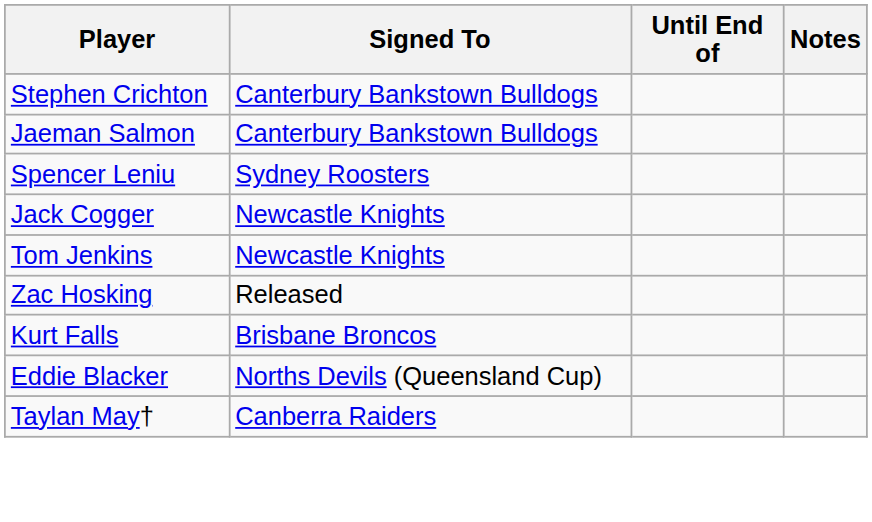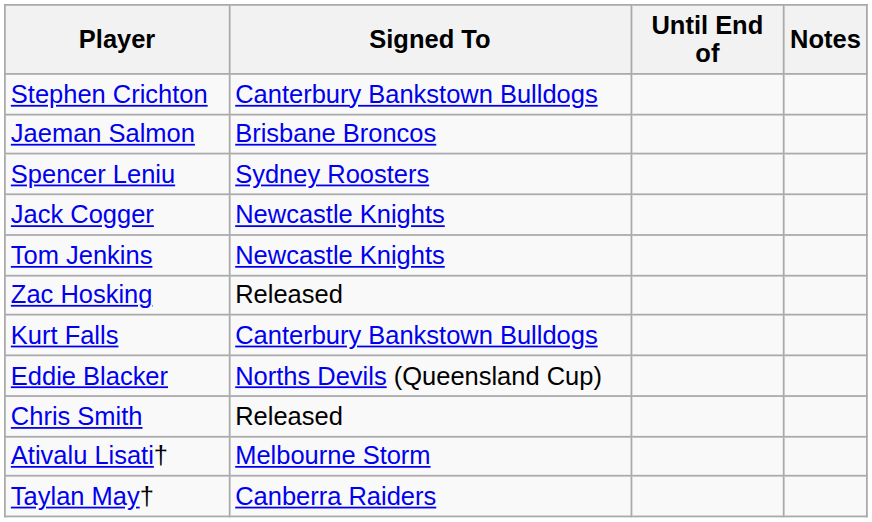Jaeman Salmon | Signed To: Canterbury Bankstown Bulldogs -> Brisbane Broncos
Kurt Falls | Signed To: Brisbane Broncos -> Canterbury Bankstown Bulldogs
+ row: Chris Smith | Released
+ row: Ativalu Lisati† | Melbourne Storm
